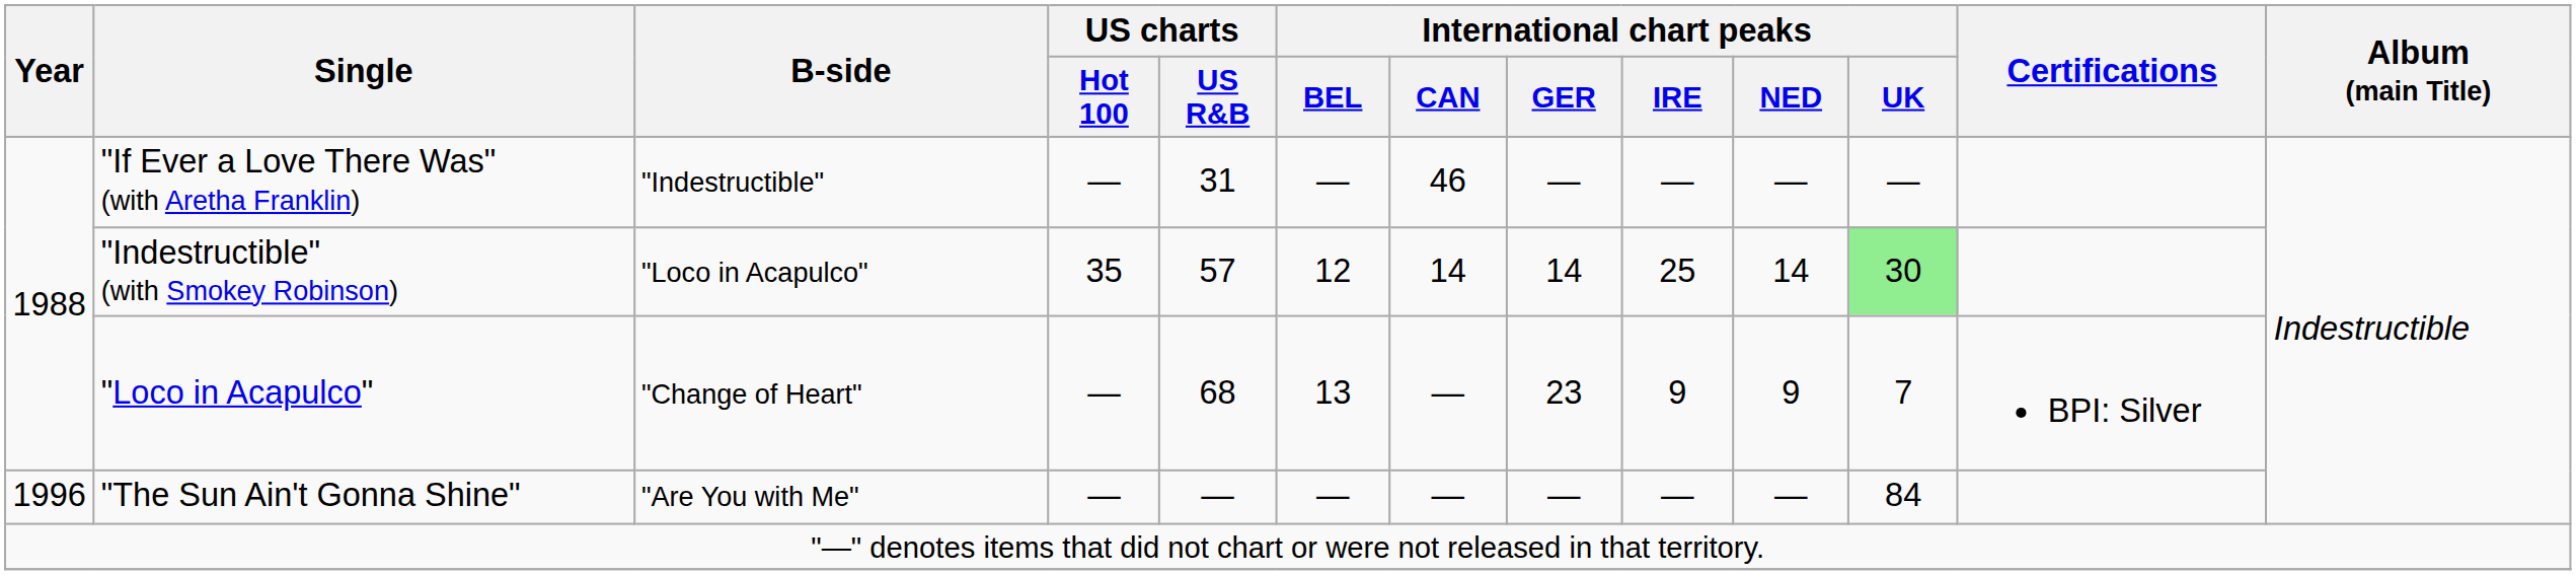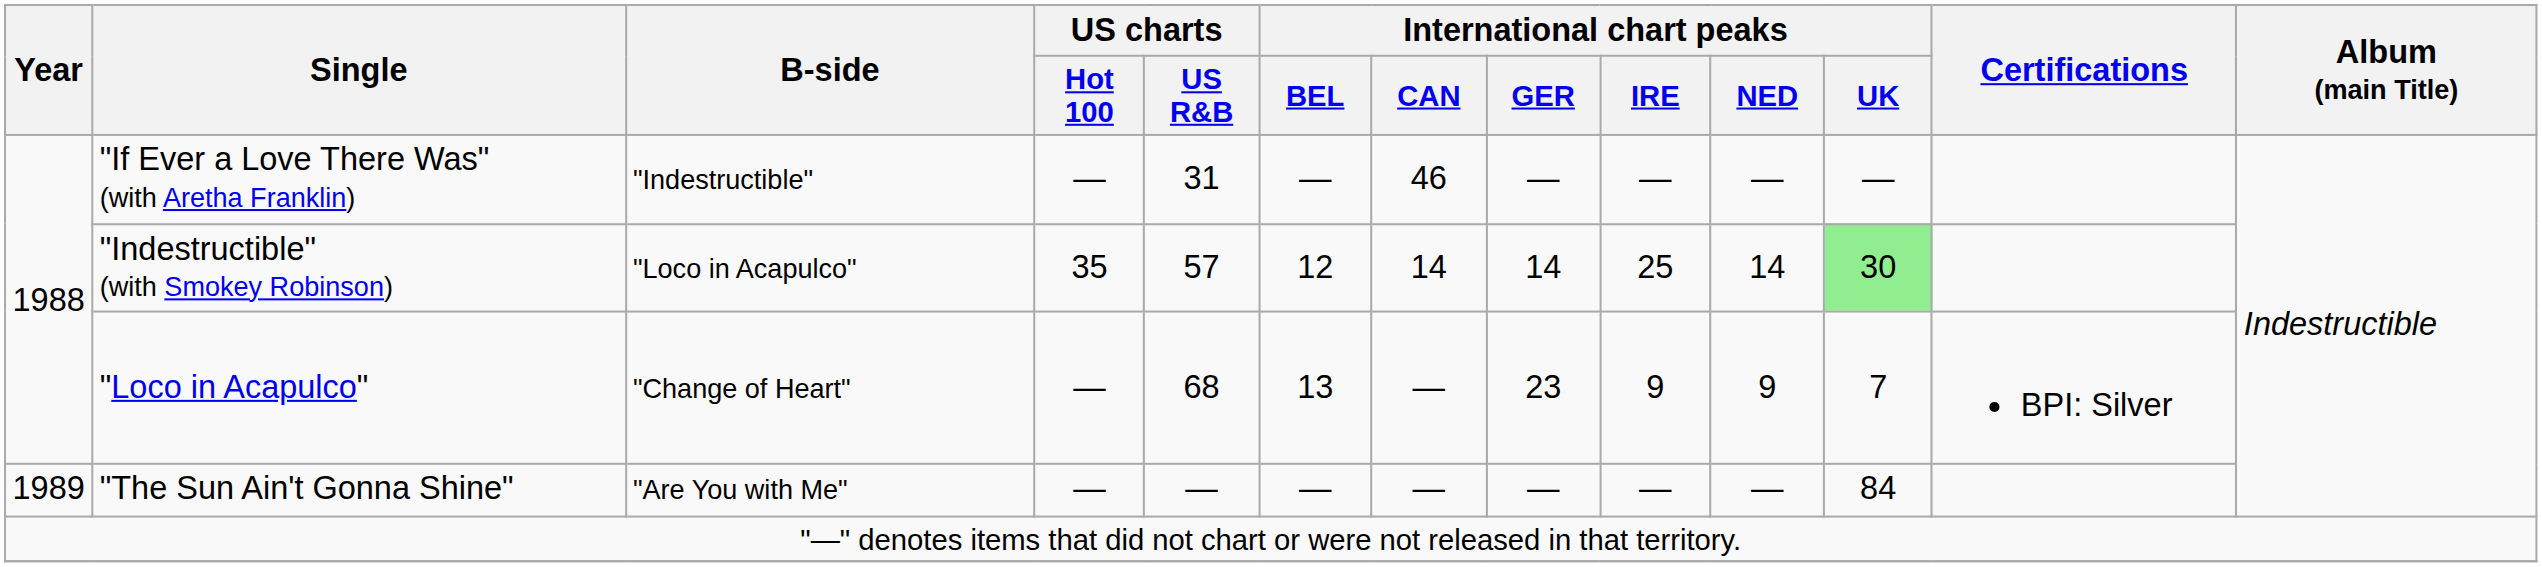"The Sun Ain't Gonna Shine" | Year: 1996 -> 1989
